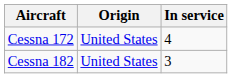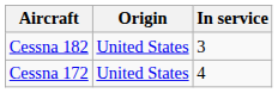rows swapped: Cessna 172 <-> Cessna 182
